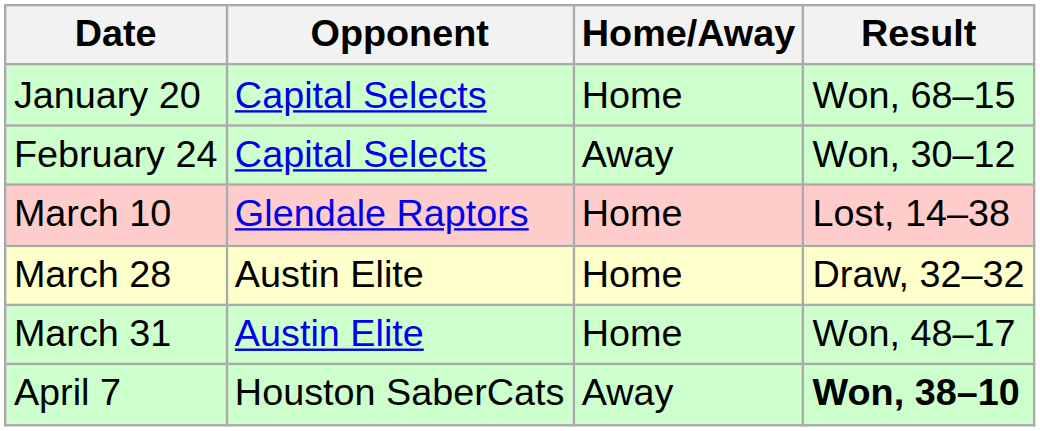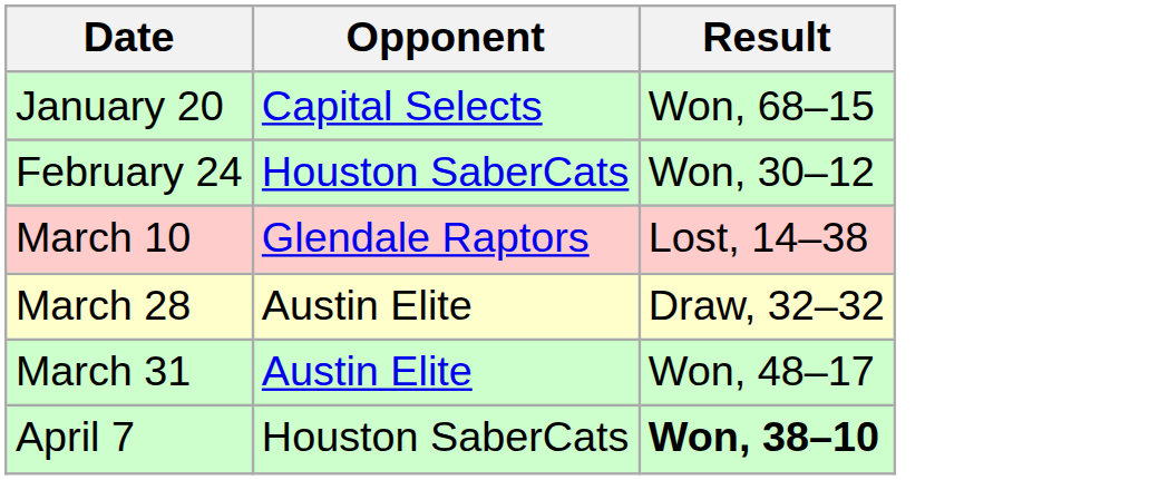- column: Home/Away | Home | Away | Home | Home | Home | Away
February 24 | Opponent: Capital Selects -> Houston SaberCats
